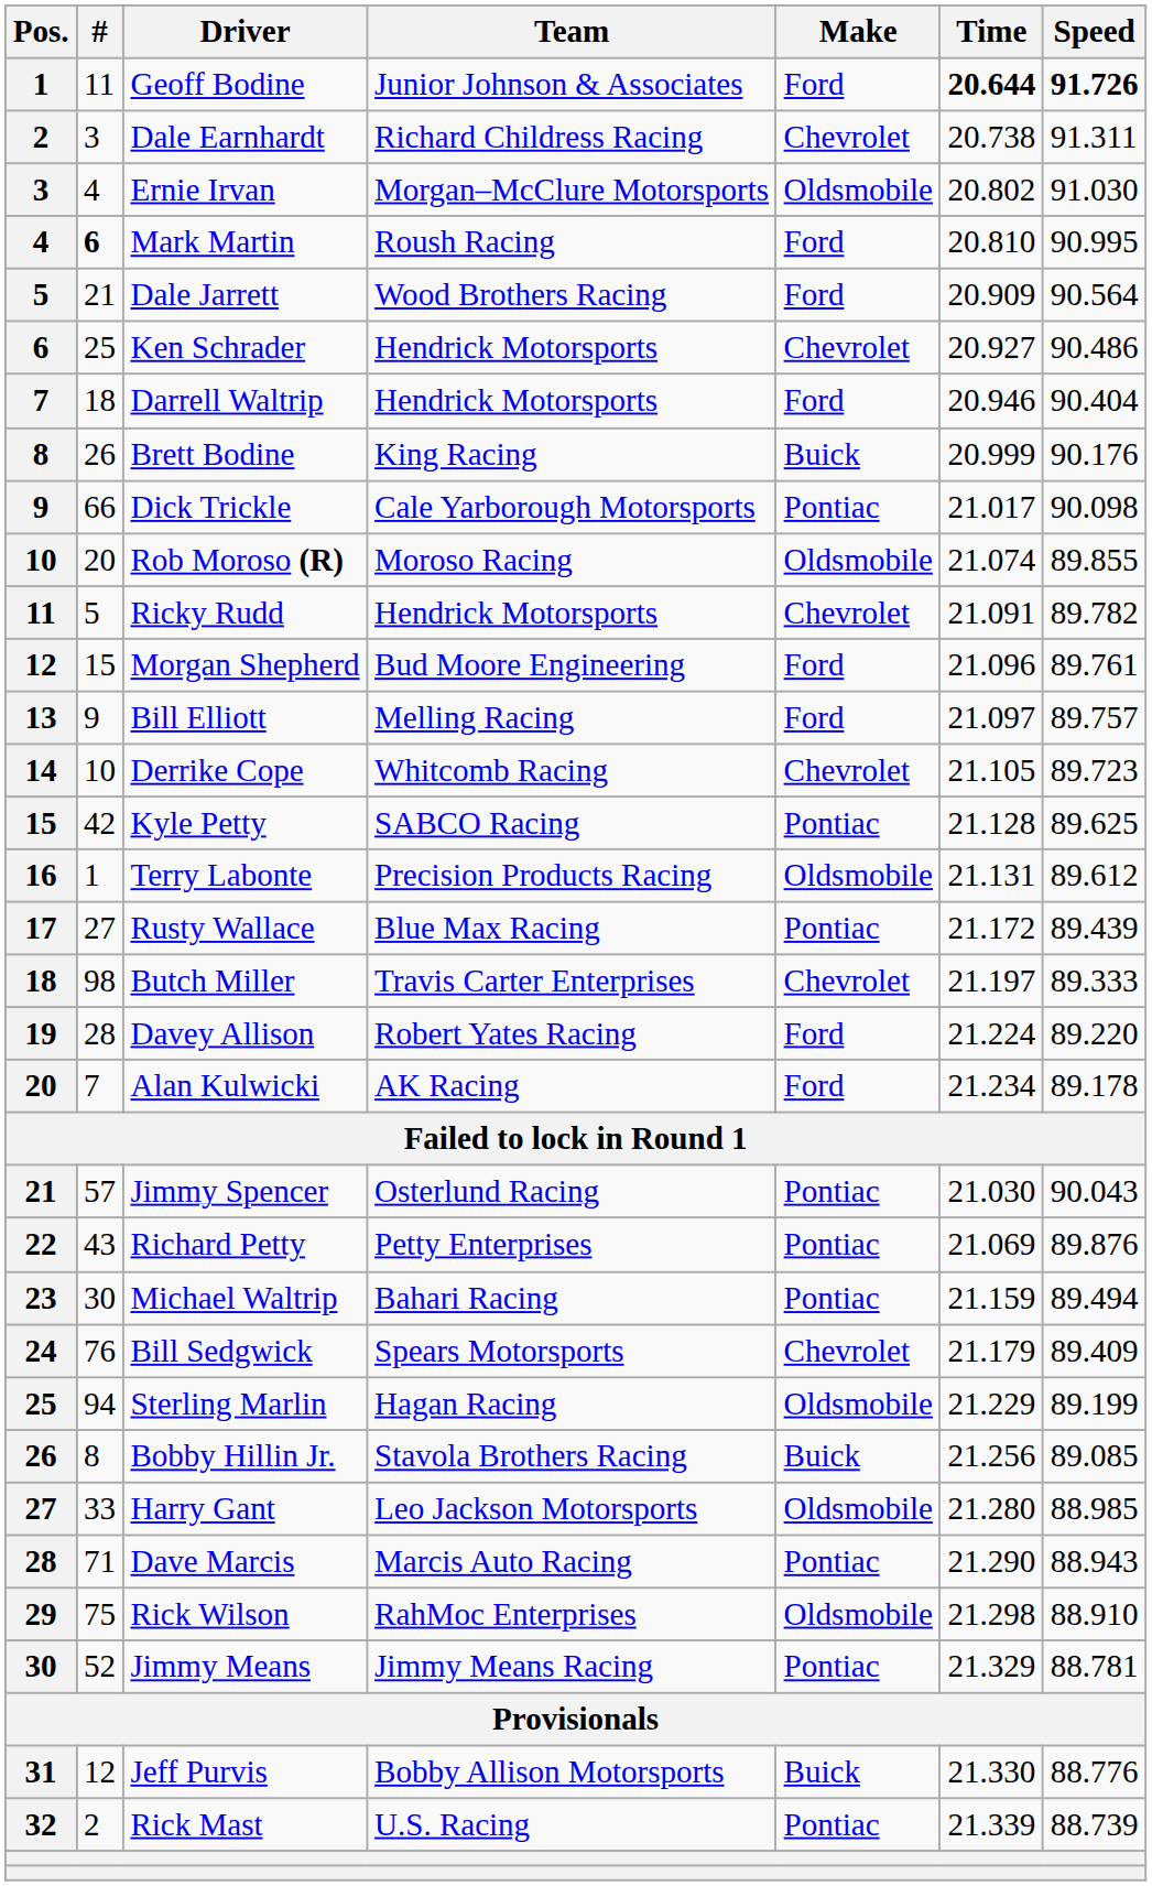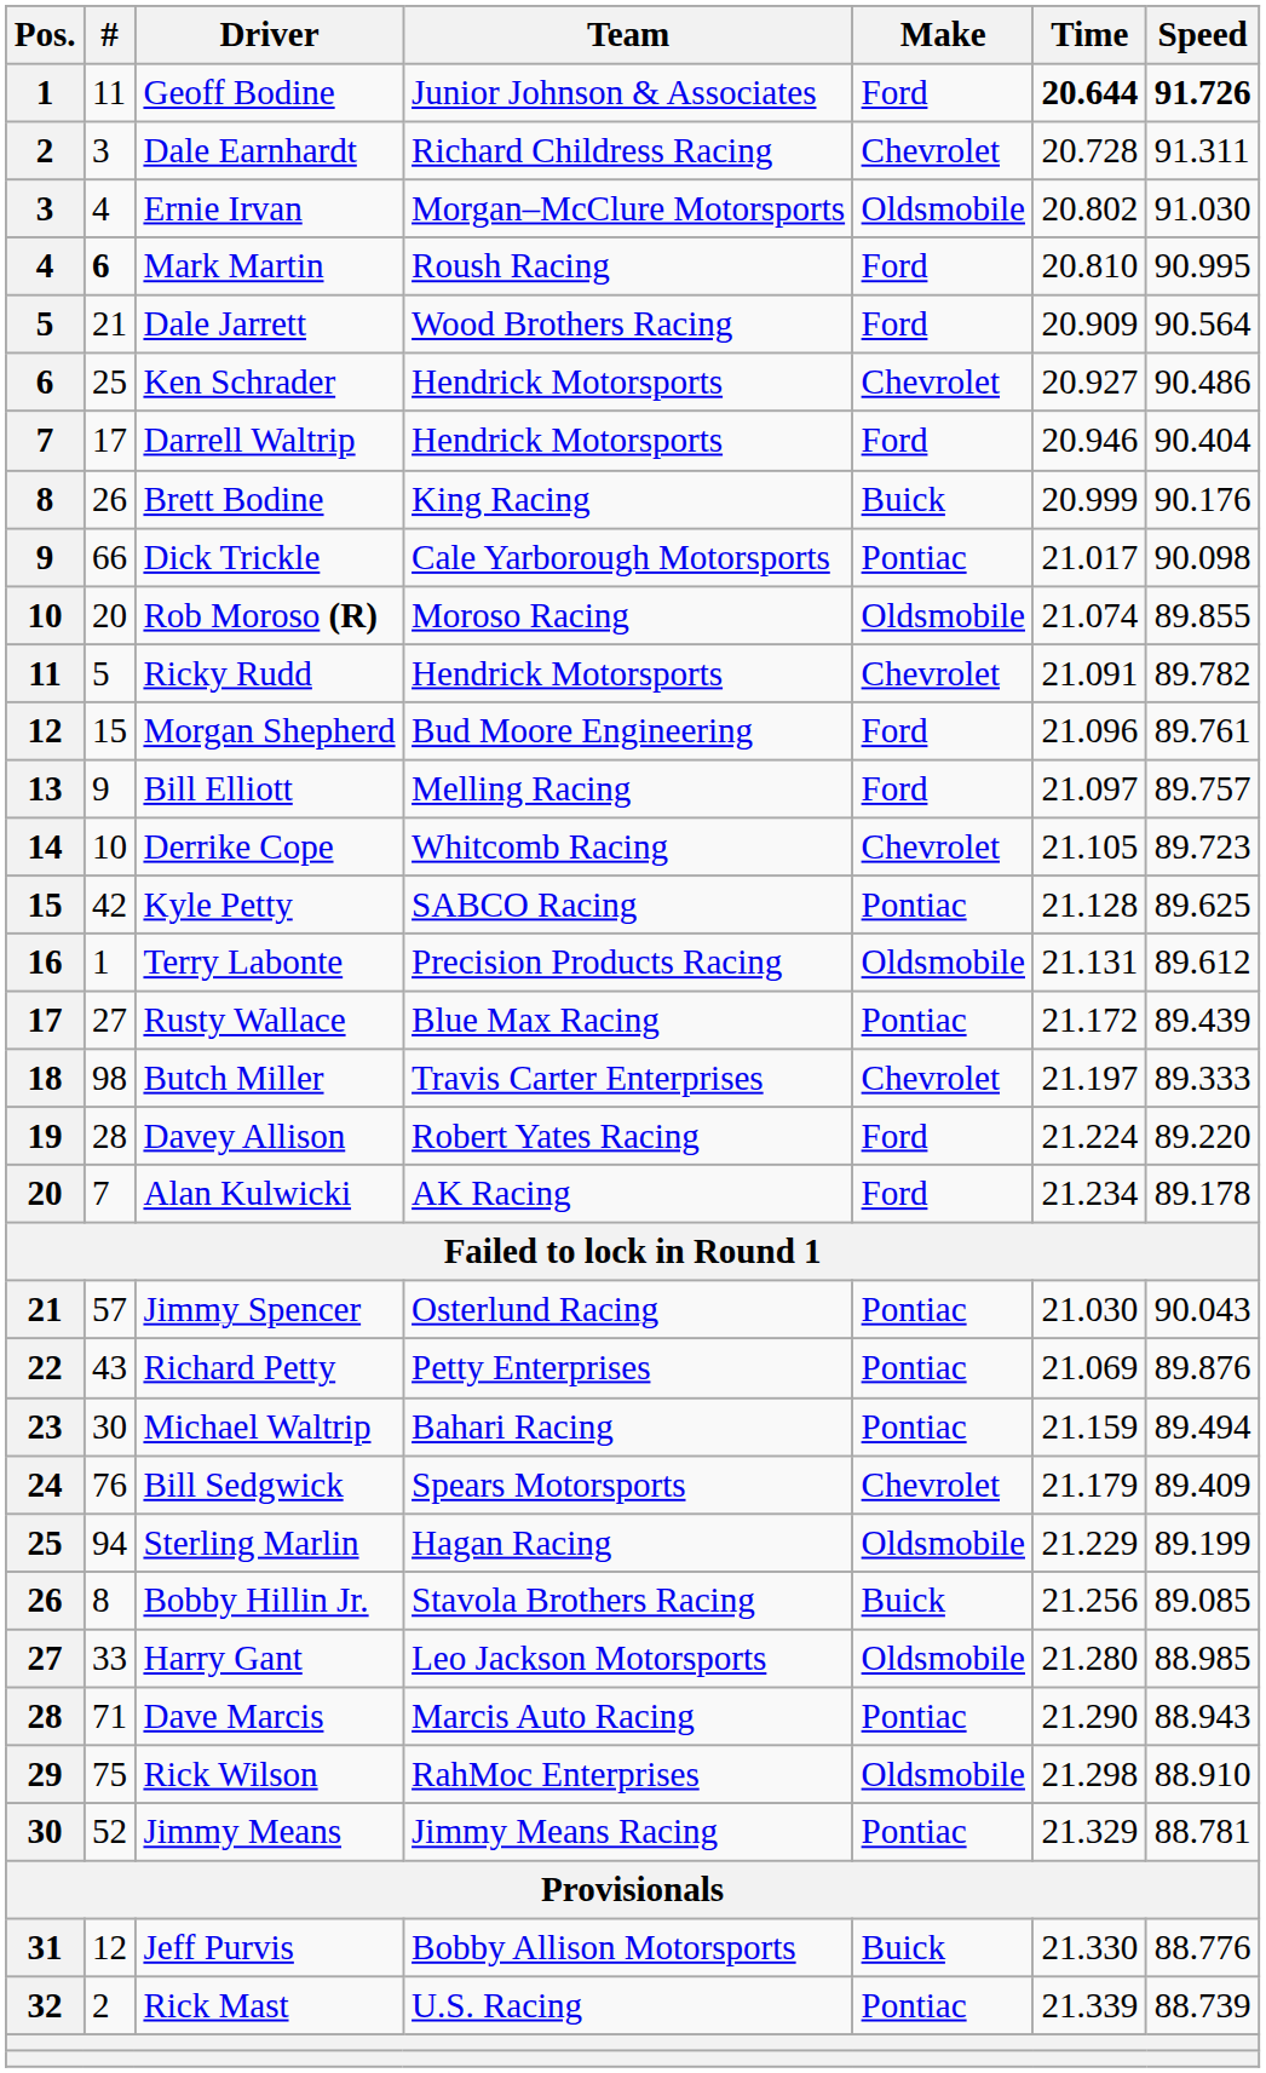Dale Earnhardt | Time: 20.738 -> 20.728
Darrell Waltrip | #: 18 -> 17
